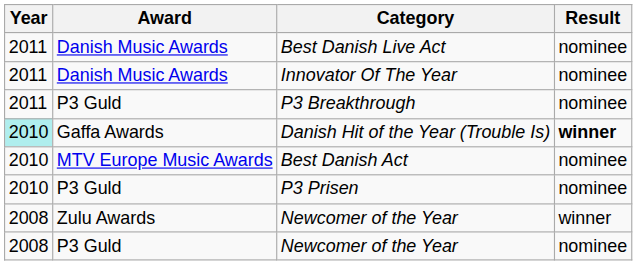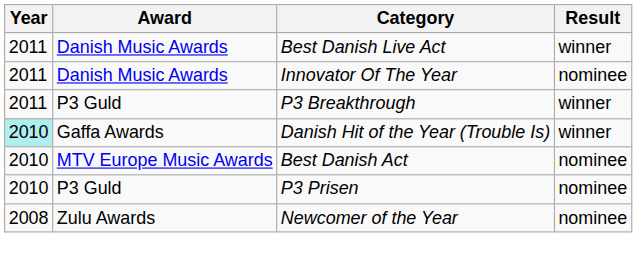Best Danish Live Act | Result: nominee -> winner
P3 Breakthrough | Result: nominee -> winner
Danish Hit of the Year (Trouble Is) | Result: bold -> normal
Zulu Awards / Newcomer of the Year | Result: winner -> nominee
- row: 2008 | P3 Guld | Newcomer of the Year | nominee
